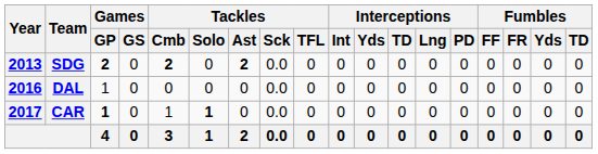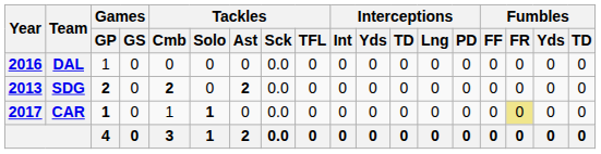rows swapped: SDG <-> DAL
CAR | Fumbles / FR: no background -> khaki background
